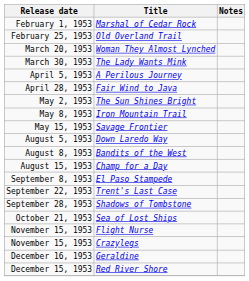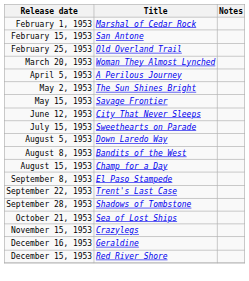+ row: February 15, 1953 | San Antone
- row: March 30, 1953 | The Lady Wants Mink
- row: April 28, 1953 | Fair Wind to Java
- row: May 8, 1953 | Iron Mountain Trail
+ row: June 12, 1953 | City That Never Sleeps
+ row: July 15, 1953 | Sweethearts on Parade
- row: November 15, 1953 | Flight Nurse
